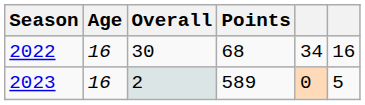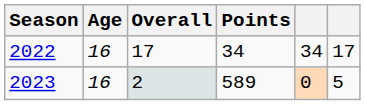2022 | Overall: 30 -> 17
2022 | Points: 68 -> 34
2022 | column 6: 16 -> 17
